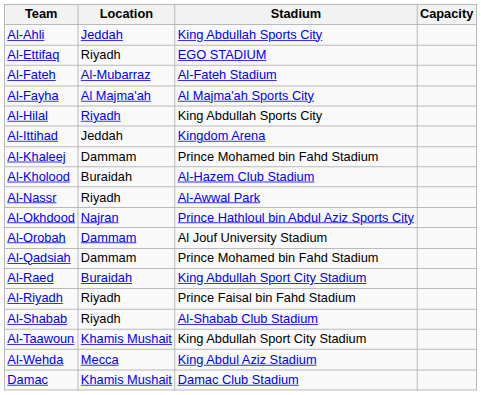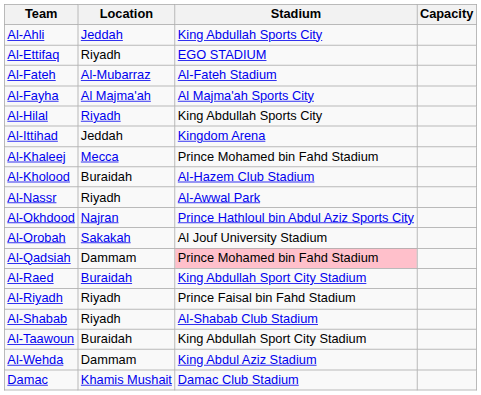Al-Khaleej | Location: Dammam -> Mecca
Al-Orobah | Location: Dammam -> Sakakah
Al-Qadsiah | Stadium: no background -> pink background
Al-Taawoun | Location: Khamis Mushait -> Buraidah
Al-Wehda | Location: Mecca -> Dammam
